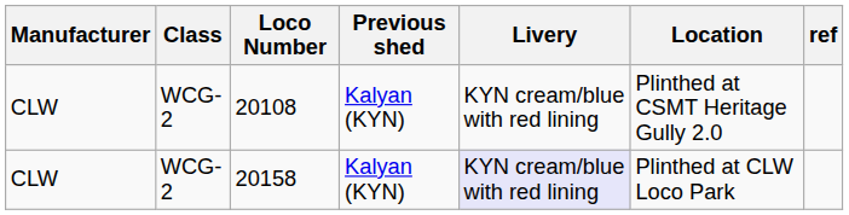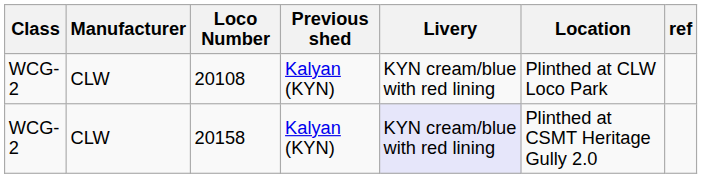columns swapped: Class <-> Manufacturer
20108 | Location: Plinthed at CSMT Heritage Gully 2.0 -> Plinthed at CLW Loco Park
20158 | Location: Plinthed at CLW Loco Park -> Plinthed at CSMT Heritage Gully 2.0
